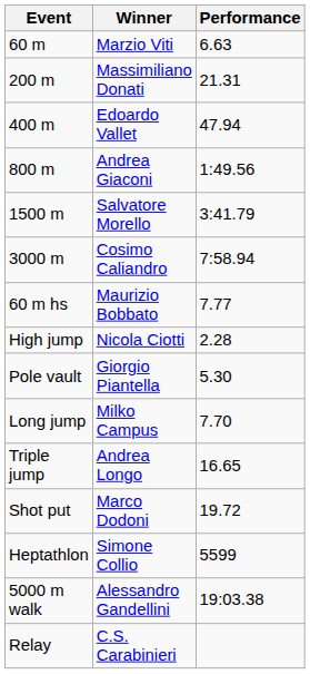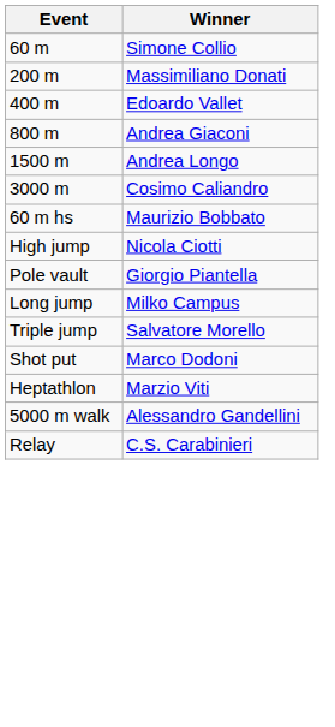- column: Performance | 6.63 | 21.31 | 47.94 | 1:49.56 | 3:41.79 | 7:58.94 | 7.77 | 2.28 | 5.30 | 7.70 | 16.65 | 19.72 | 5599 | 19:03.38
60 m | Winner: Marzio Viti -> Simone Collio
1500 m | Winner: Salvatore Morello -> Andrea Longo
Triple jump | Winner: Andrea Longo -> Salvatore Morello
Heptathlon | Winner: Simone Collio -> Marzio Viti
